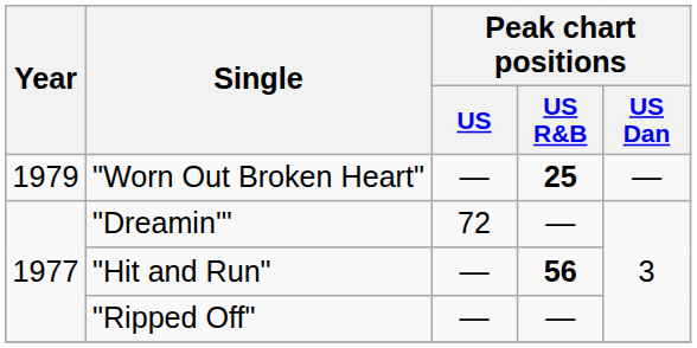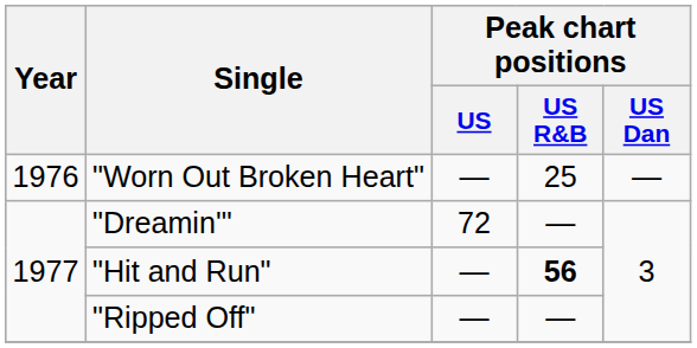"Worn Out Broken Heart" | Year: 1979 -> 1976
"Worn Out Broken Heart" | Peak chart positions / US R&B: bold -> normal
